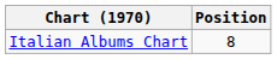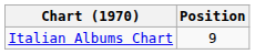Italian Albums Chart | Position: 8 -> 9
